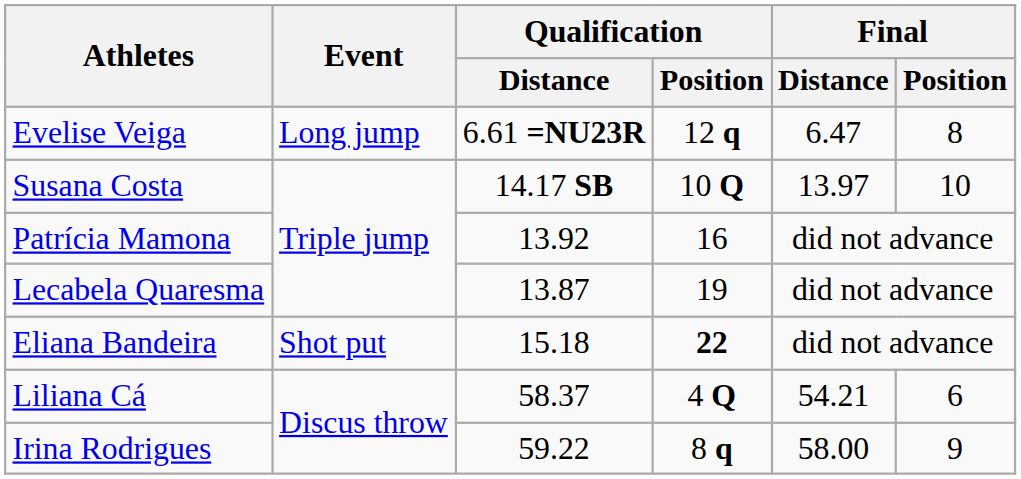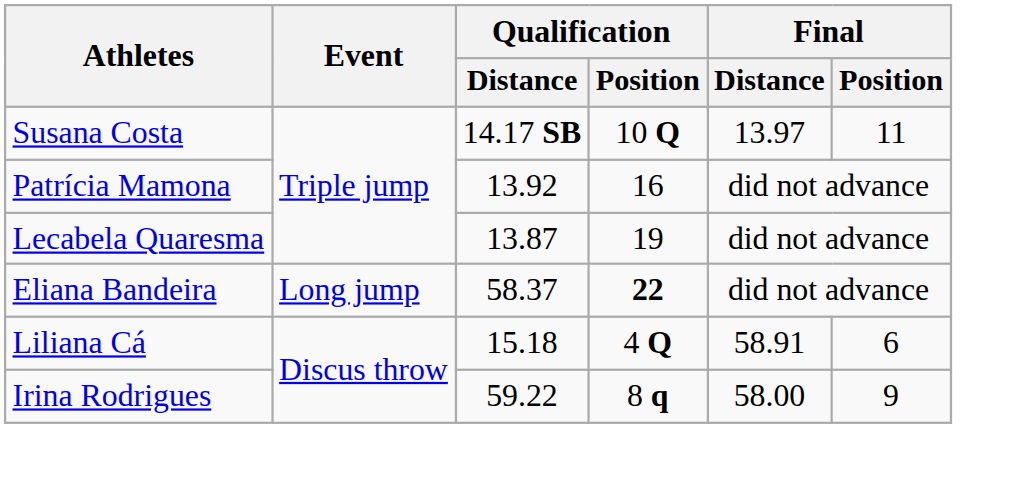- row: Evelise Veiga | Long jump | 6.61 =NU23R | 12 q | 6.47 | 8
Susana Costa | Final / Position: 10 -> 11
Eliana Bandeira | Event: Shot put -> Long jump
Eliana Bandeira | Qualification / Distance: 15.18 -> 58.37
Liliana Cá | Qualification / Distance: 58.37 -> 15.18
Liliana Cá | Final / Distance: 54.21 -> 58.91
